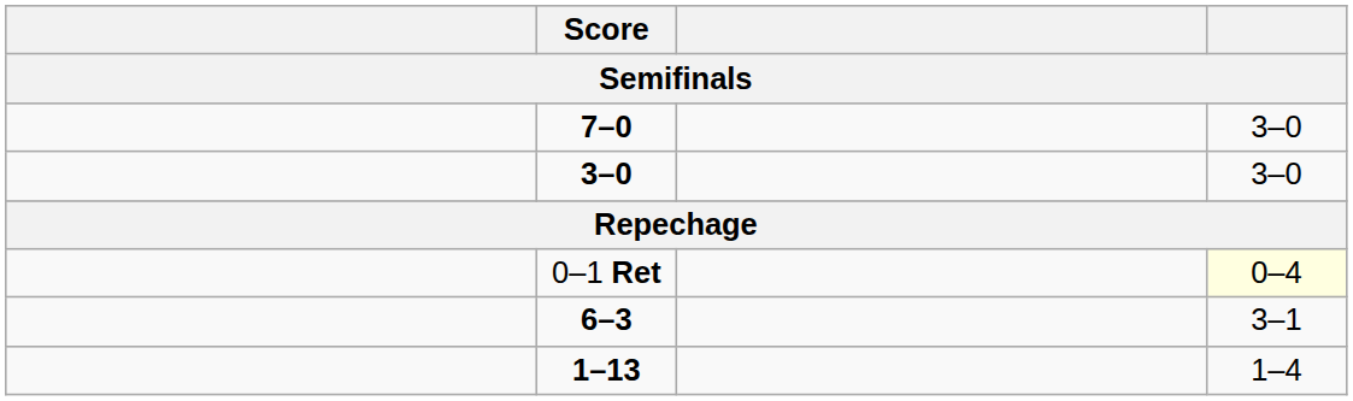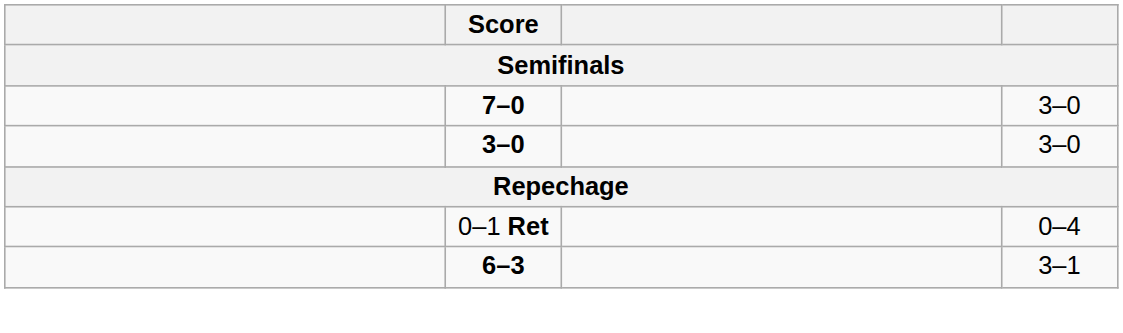0–1 Ret | column 4: lightyellow background -> no background
- row: 1–13 | 1–4
